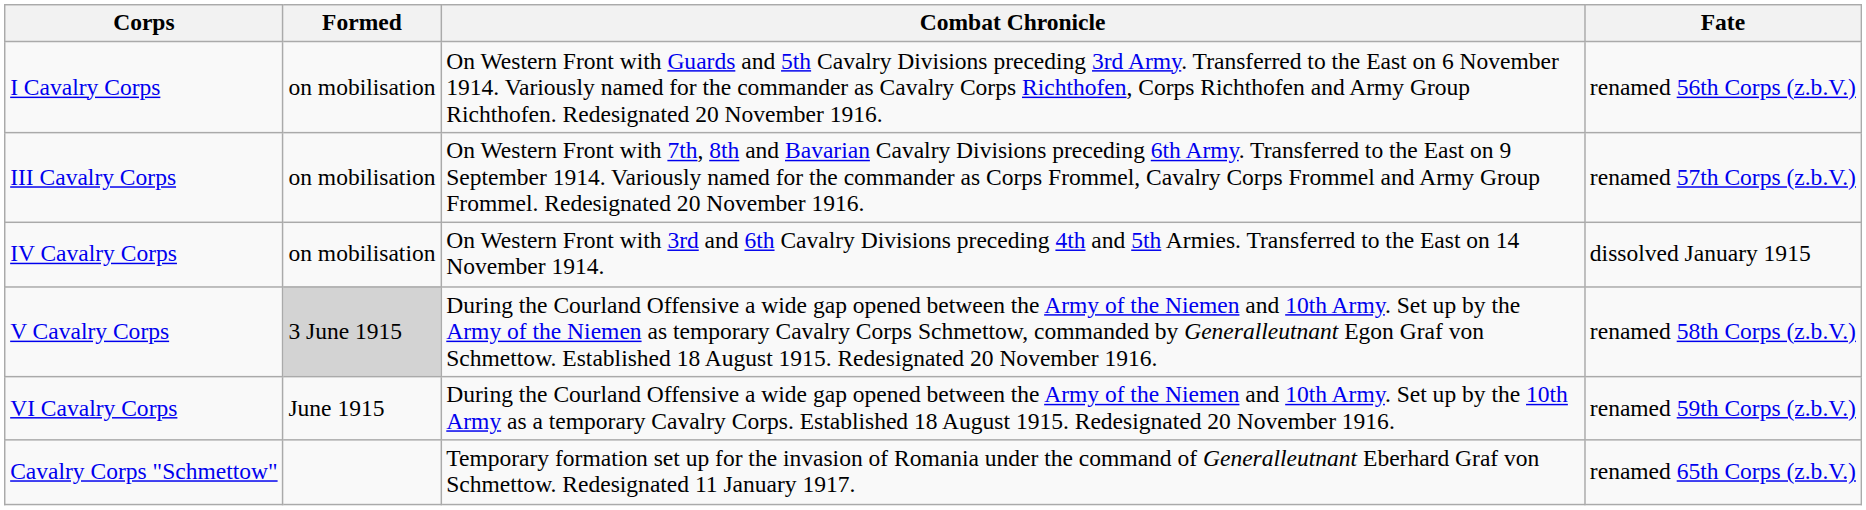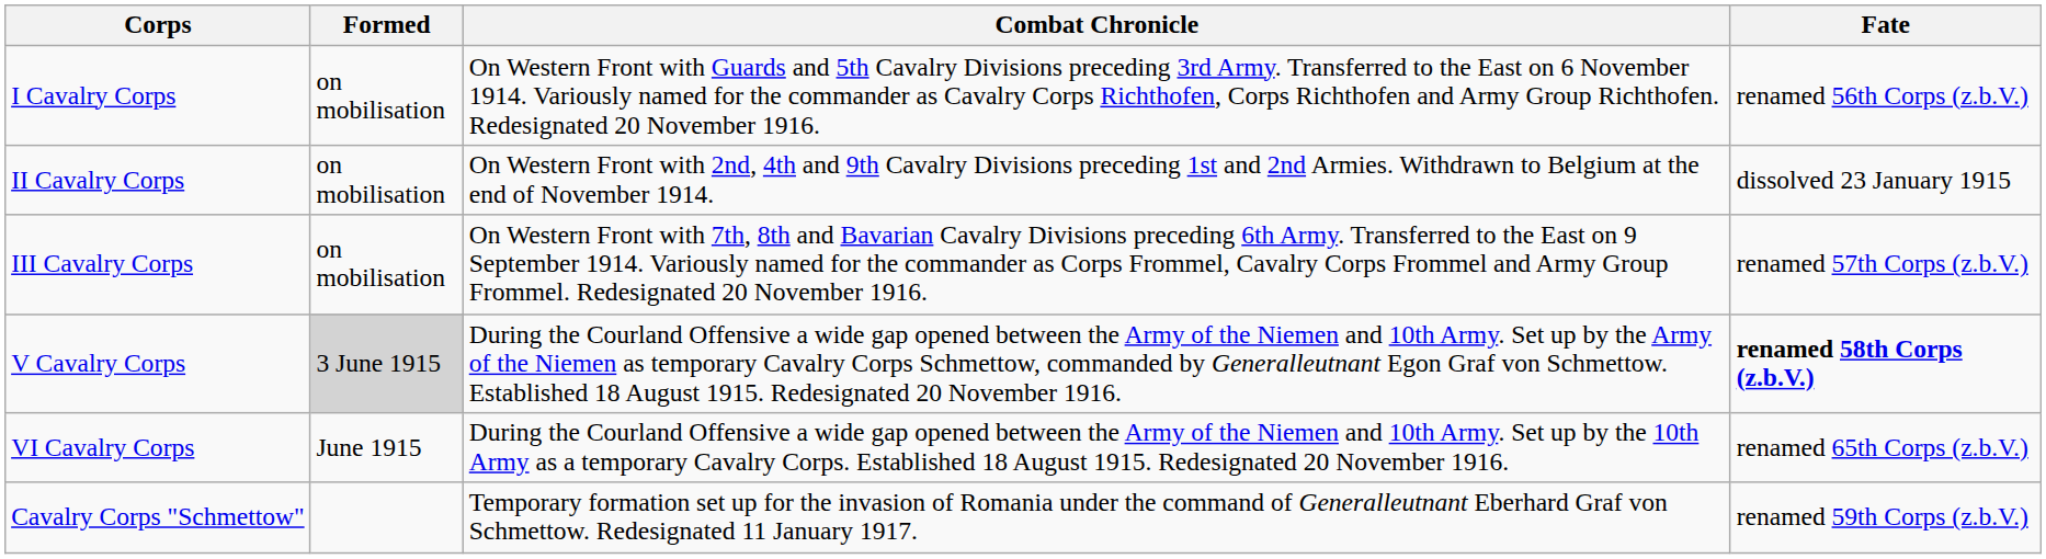+ row: II Cavalry Corps | on mobilisation | On Western Front with 2nd, 4th and 9th Cavalry Divisions preceding 1st and 2nd Armies. Withdrawn to Belgium at the end of November 1914. | dissolved 23 January 1915
- row: IV Cavalry Corps | on mobilisation | On Western Front with 3rd and 6th Cavalry Divisions preceding 4th and 5th Armies. Transferred to the East on 14 November 1914. | dissolved January 1915
V Cavalry Corps | Fate: normal -> bold
VI Cavalry Corps | Fate: renamed 59th Corps (z.b.V.) -> renamed 65th Corps (z.b.V.)
Cavalry Corps "Schmettow" | Fate: renamed 65th Corps (z.b.V.) -> renamed 59th Corps (z.b.V.)
